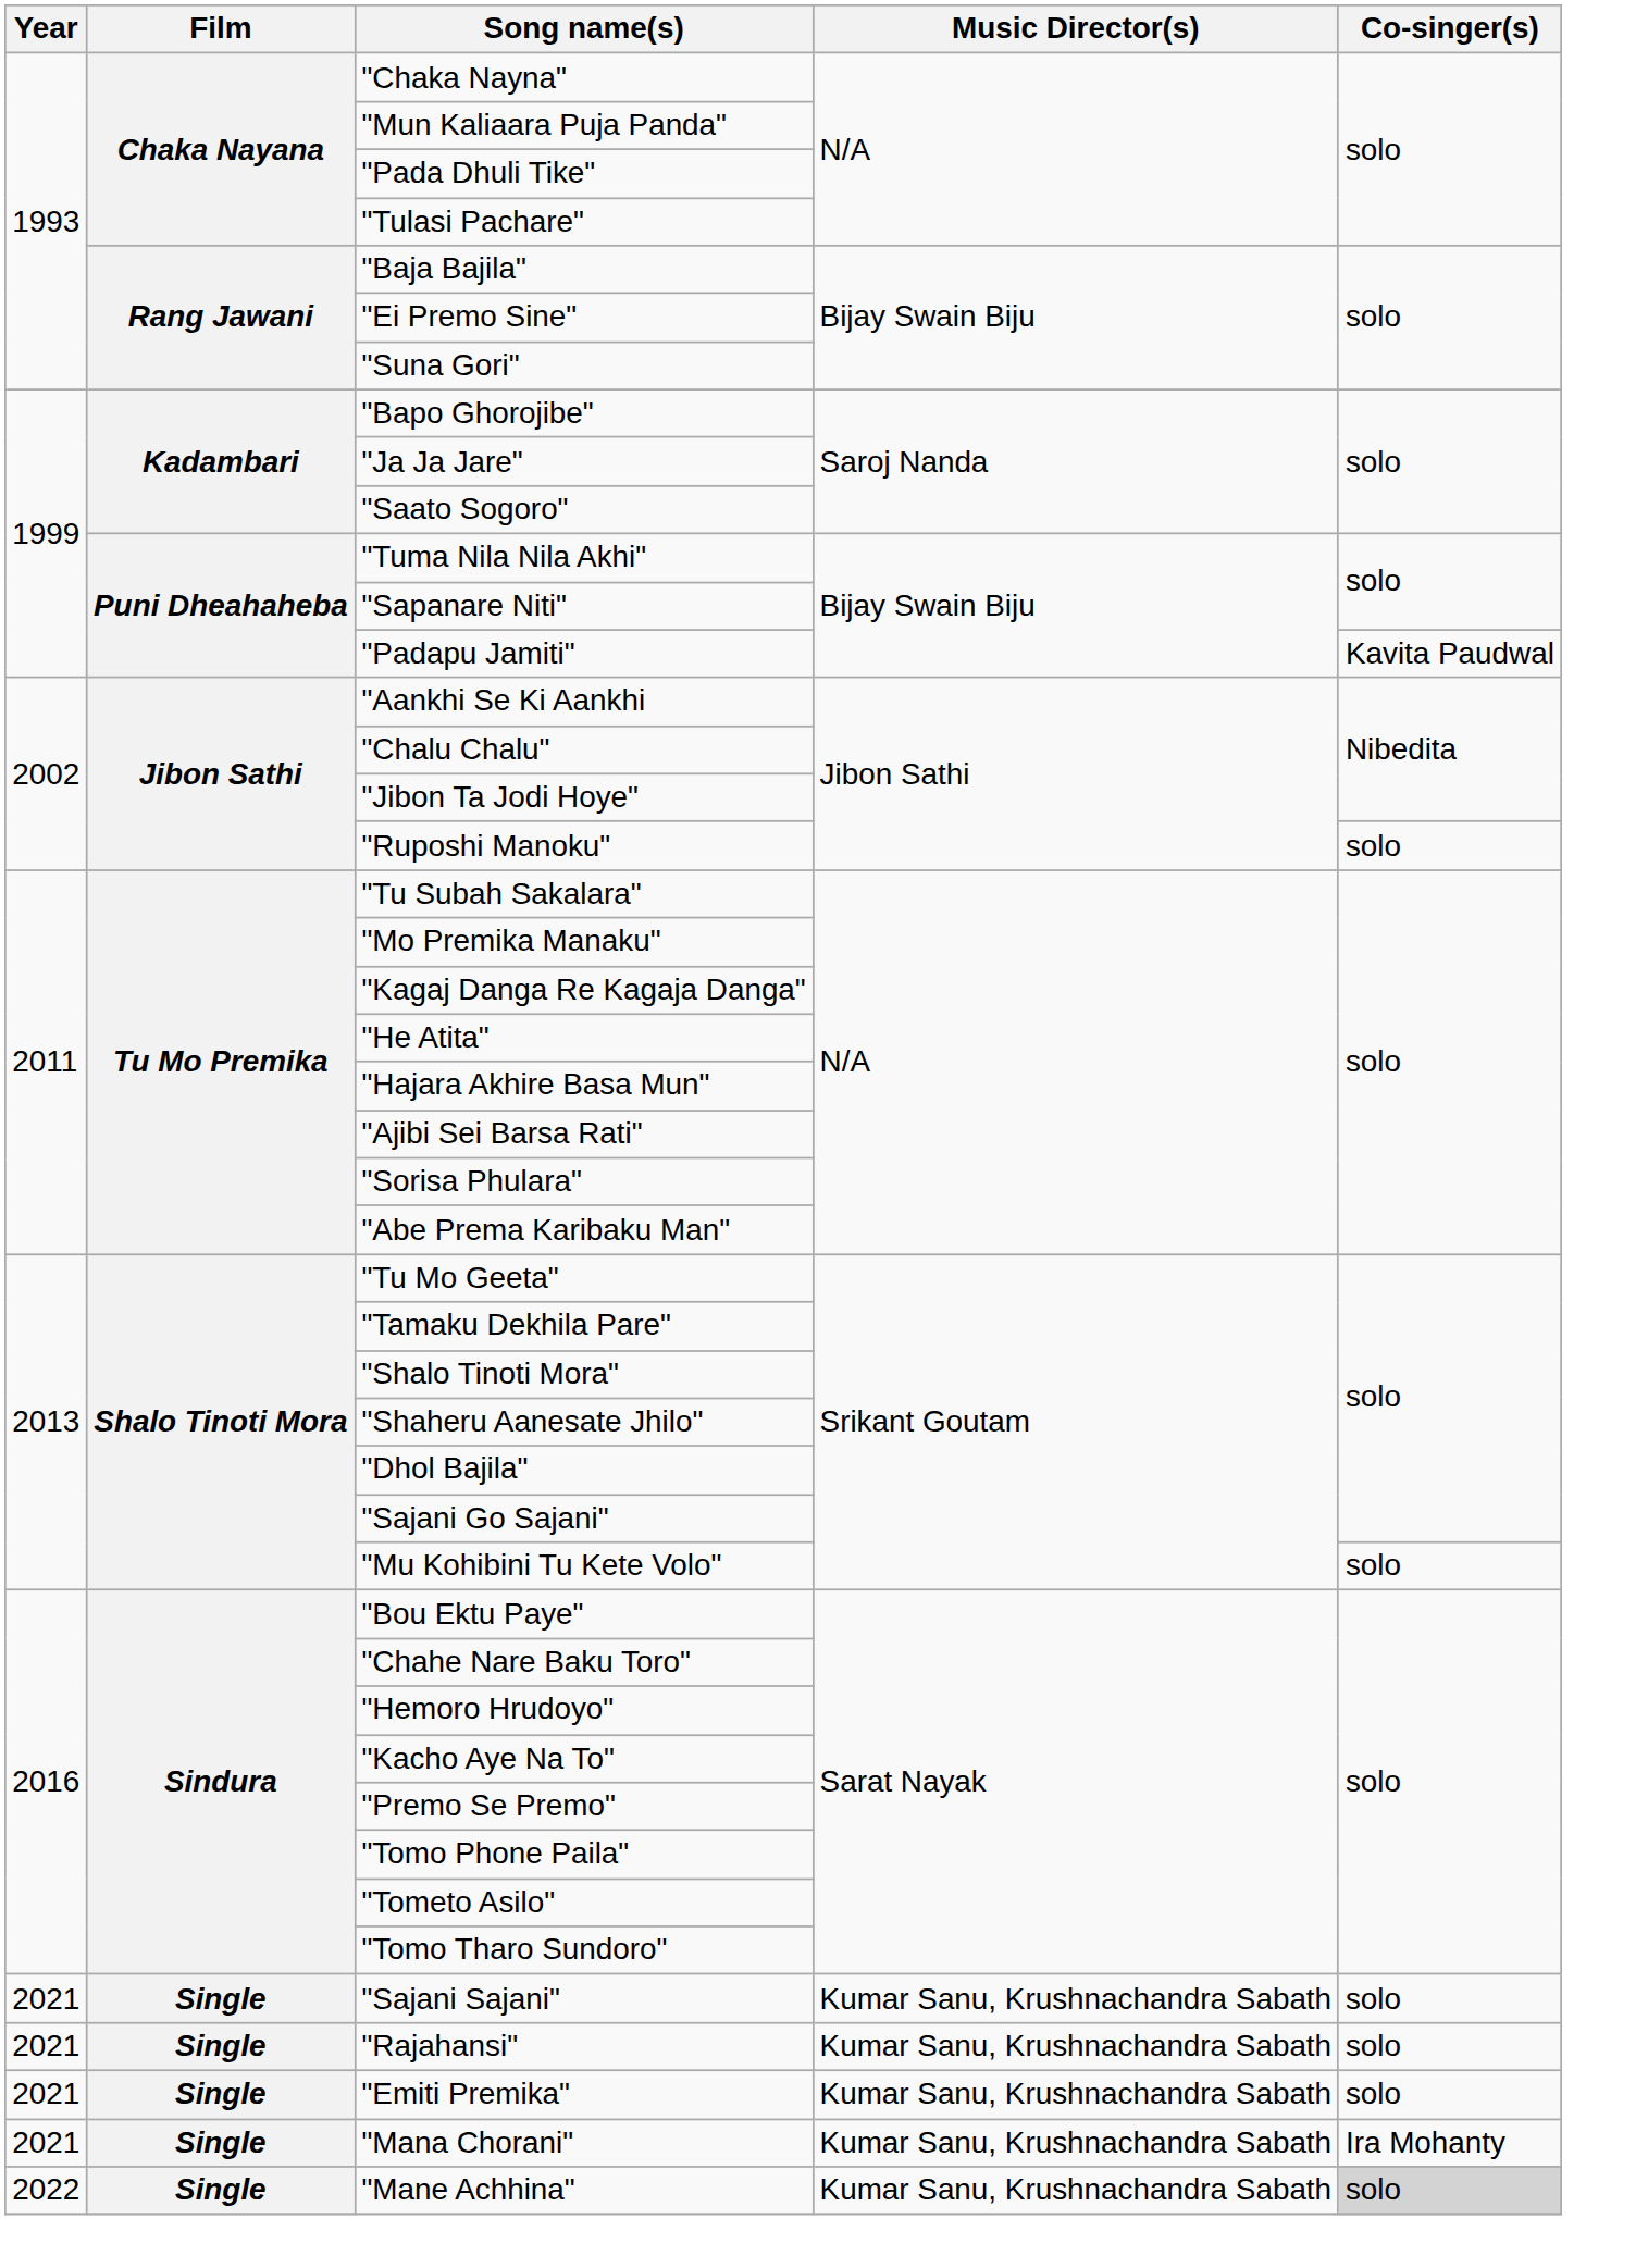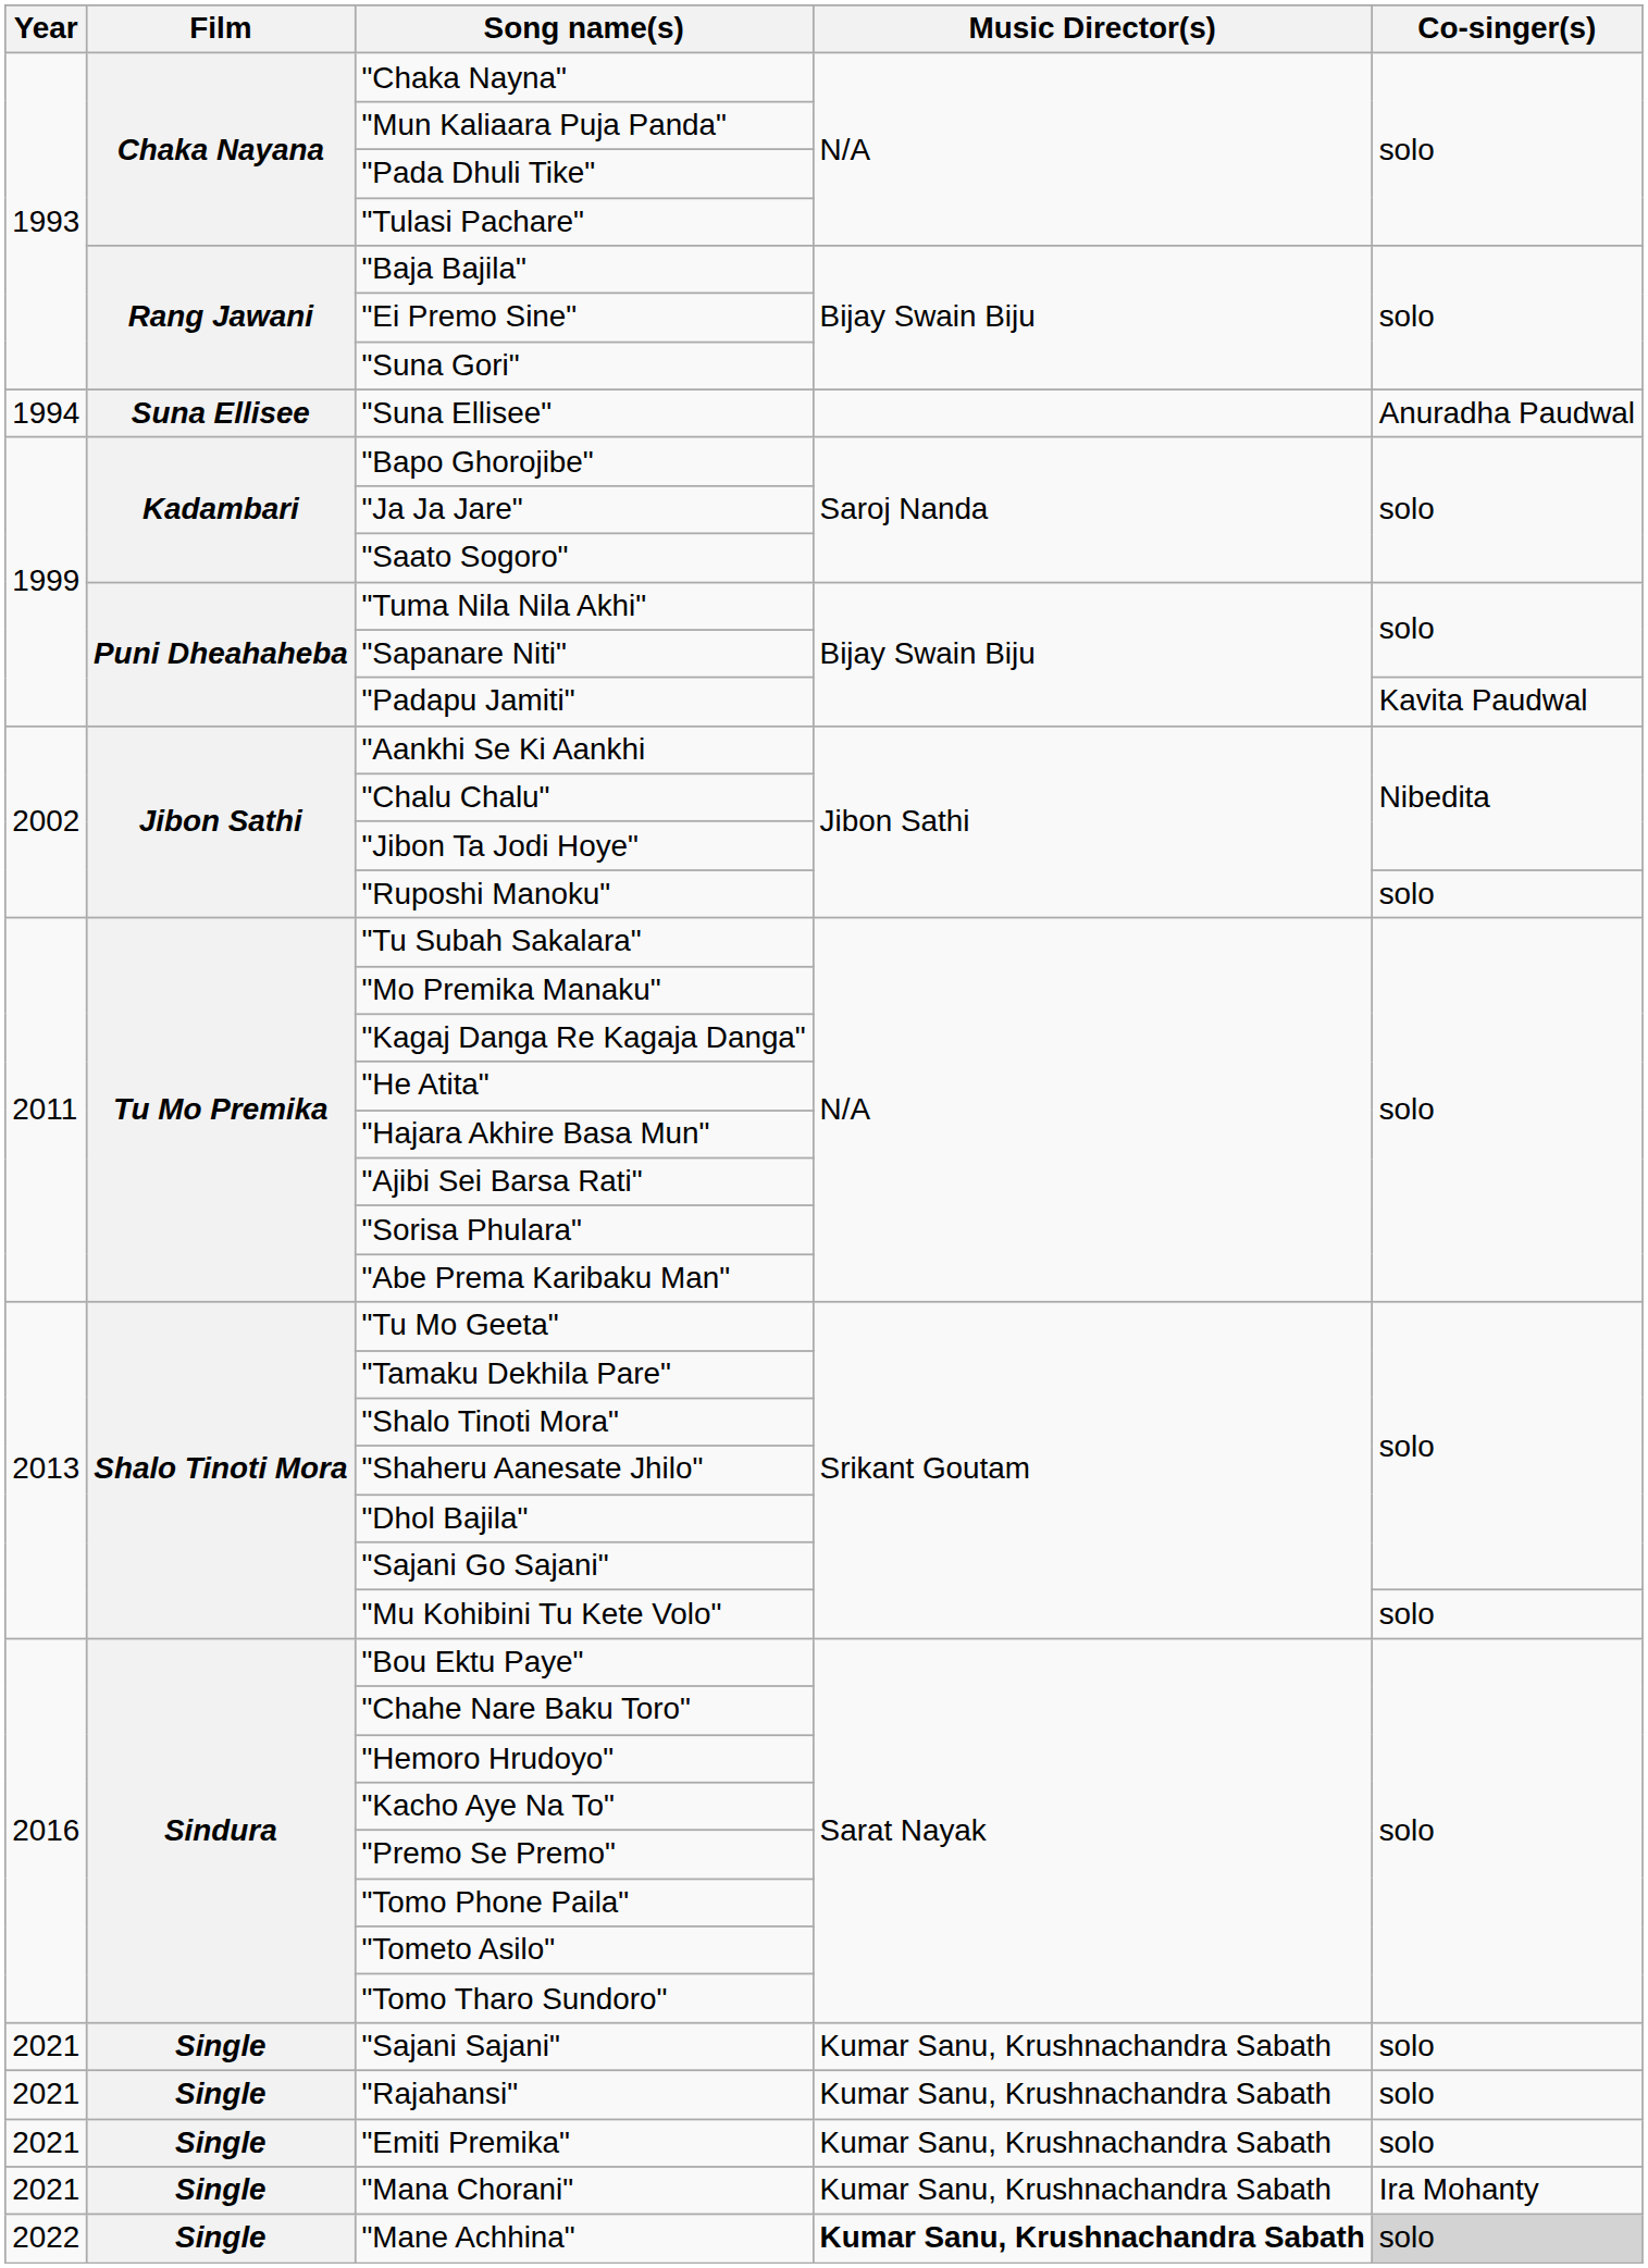+ row: 1994 | Suna Ellisee | "Suna Ellisee" | Anuradha Paudwal
"Mane Achhina" | Music Director(s): normal -> bold
